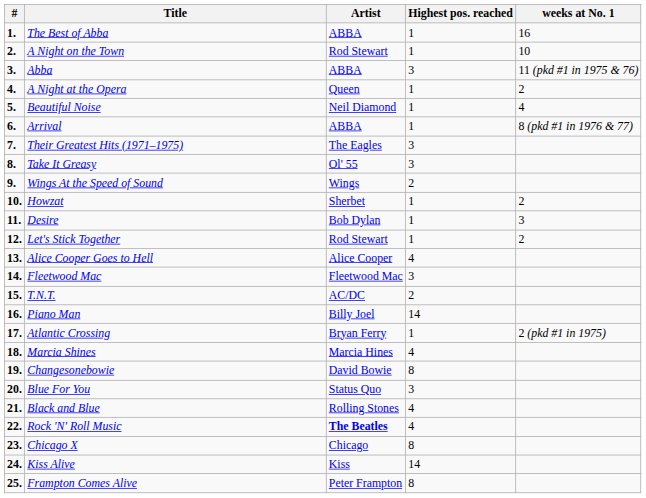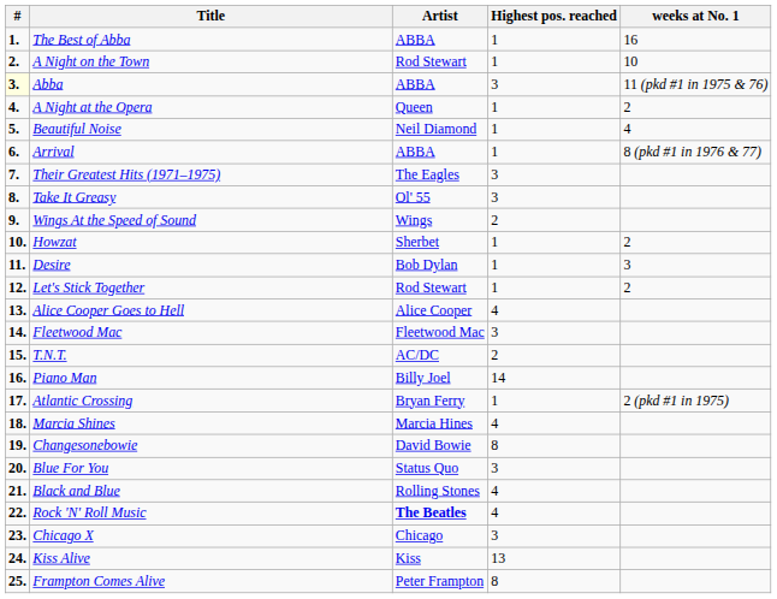Abba | #: no background -> lightyellow background
Chicago X | Highest pos. reached: 8 -> 3
Kiss Alive | Highest pos. reached: 14 -> 13
